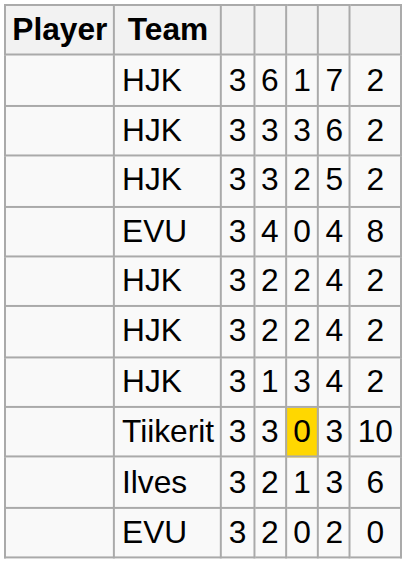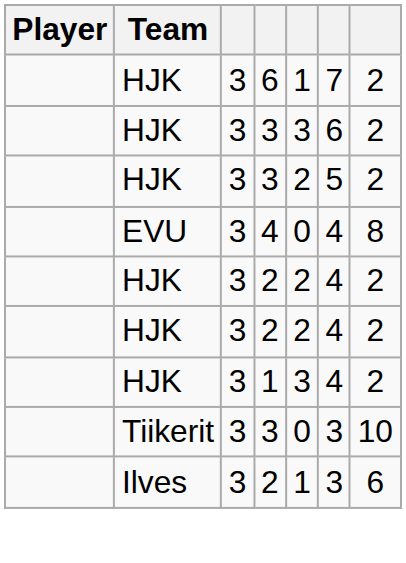Tiikerit / 3 | column 5: gold background -> no background
- row: EVU | 3 | 2 | 0 | 2 | 0
